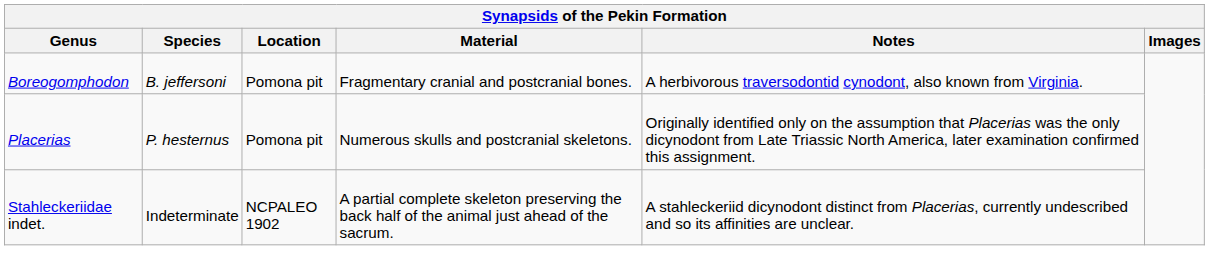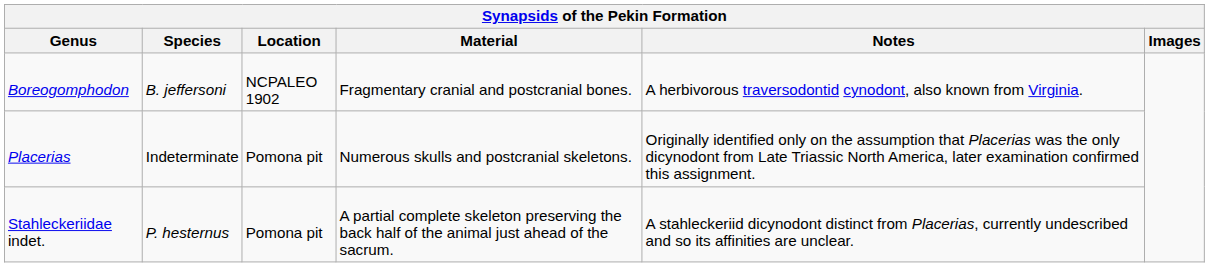Boreogomphodon | Location: Pomona pit -> NCPALEO 1902
Placerias | Species: P. hesternus -> Indeterminate
Stahleckeriidae indet. | Species: Indeterminate -> P. hesternus
Stahleckeriidae indet. | Location: NCPALEO 1902 -> Pomona pit
